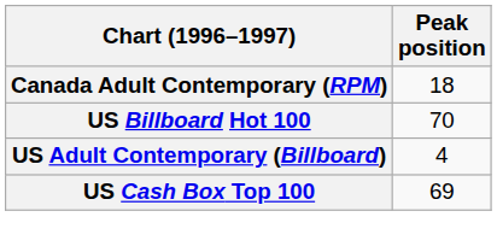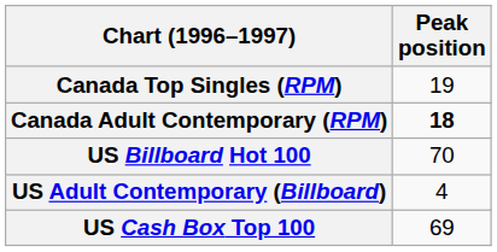+ row: Canada Top Singles (RPM) | 19
Canada Adult Contemporary (RPM) | Peak position: normal -> bold
